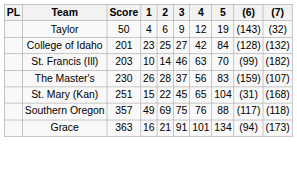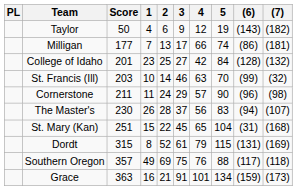Taylor | (7): (32) -> (182)
+ row: Milligan | 177 | 7 | 13 | 17 | 66 | 74 | (86) | (181)
St. Francis (Ill) | (7): (182) -> (32)
+ row: Cornerstone | 211 | 11 | 24 | 29 | 57 | 90 | (96) | (98)
The Master's | (6): (159) -> (94)
+ row: Dordt | 315 | 8 | 52 | 61 | 79 | 115 | (131) | (169)
Grace | (6): (94) -> (159)
